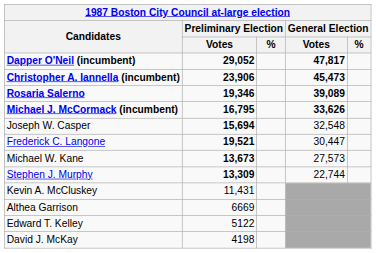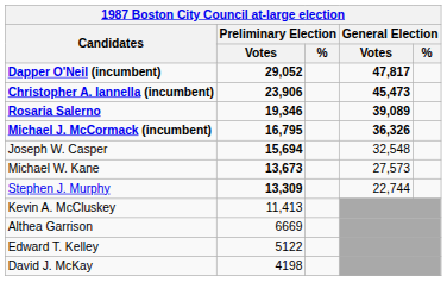Michael J. McCormack (incumbent) | General Election / Votes: 33,626 -> 36,326
- row: Frederick C. Langone | 19,521 | 30,447
Kevin A. McCluskey | Preliminary Election / Votes: 11,431 -> 11,413
